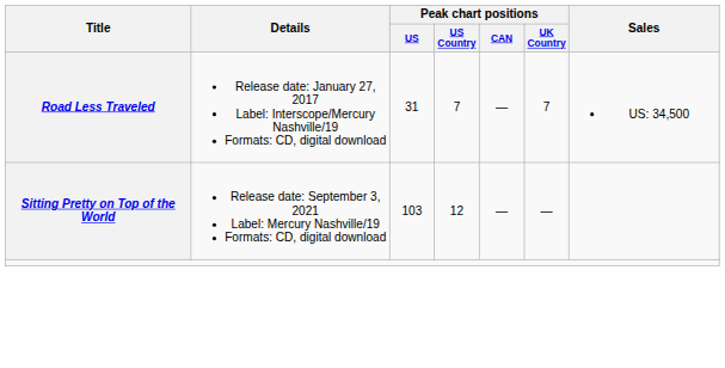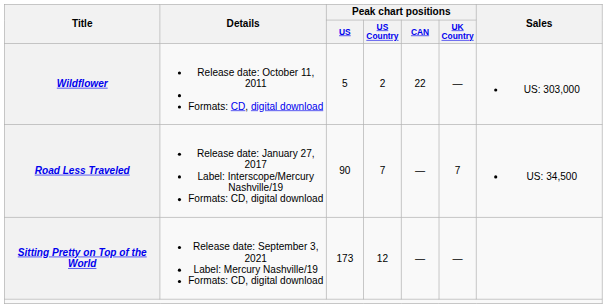+ row: Wildflower | Release date: October 11, 2011 Formats: CD, digital download | 5 | 2 | 22 | — | US: 303,000
Road Less Traveled | Peak chart positions / US: 31 -> 90
Sitting Pretty on Top of the World | Peak chart positions / US: 103 -> 173
